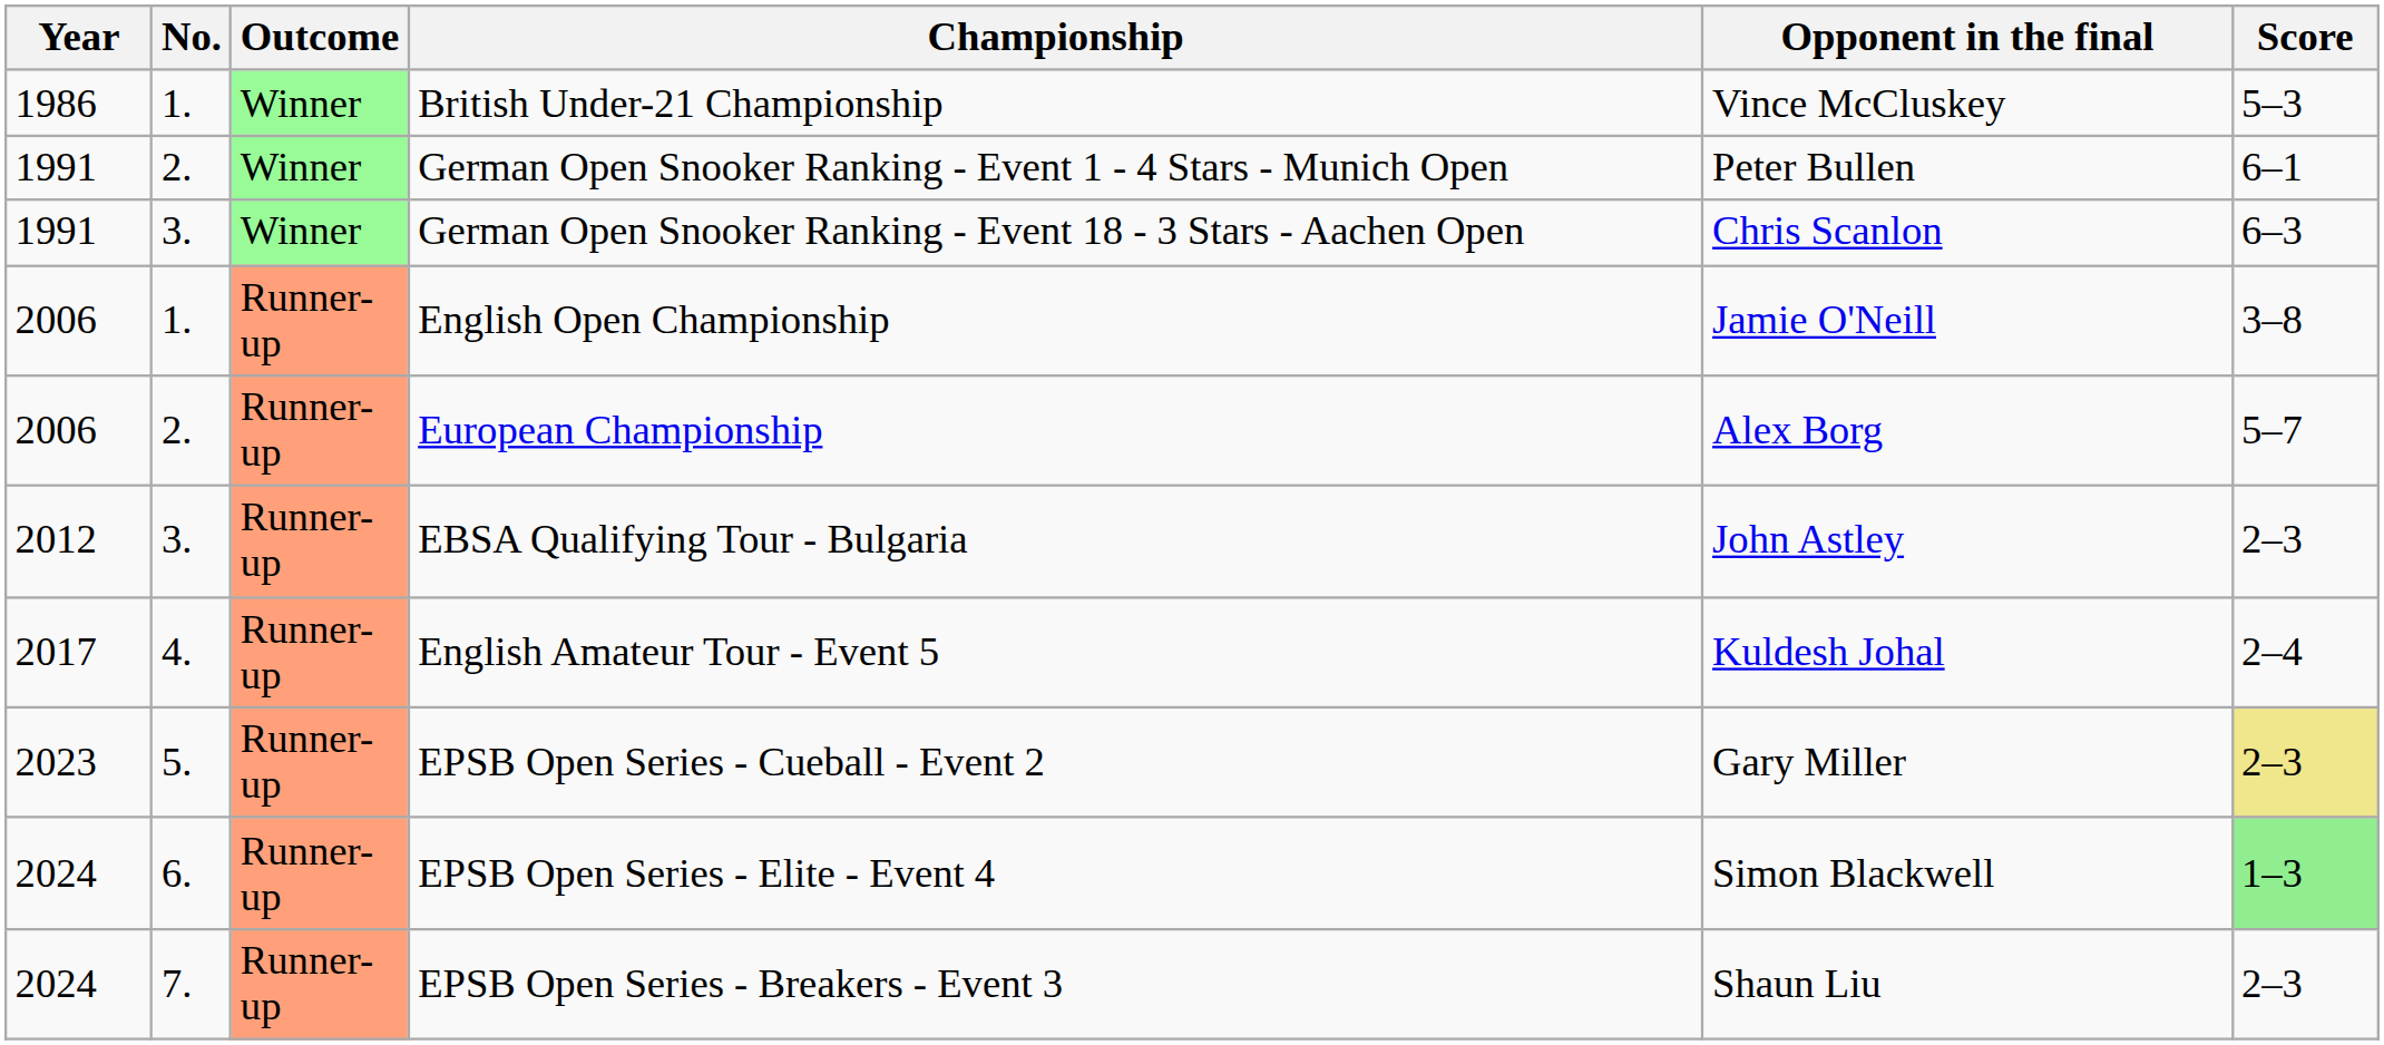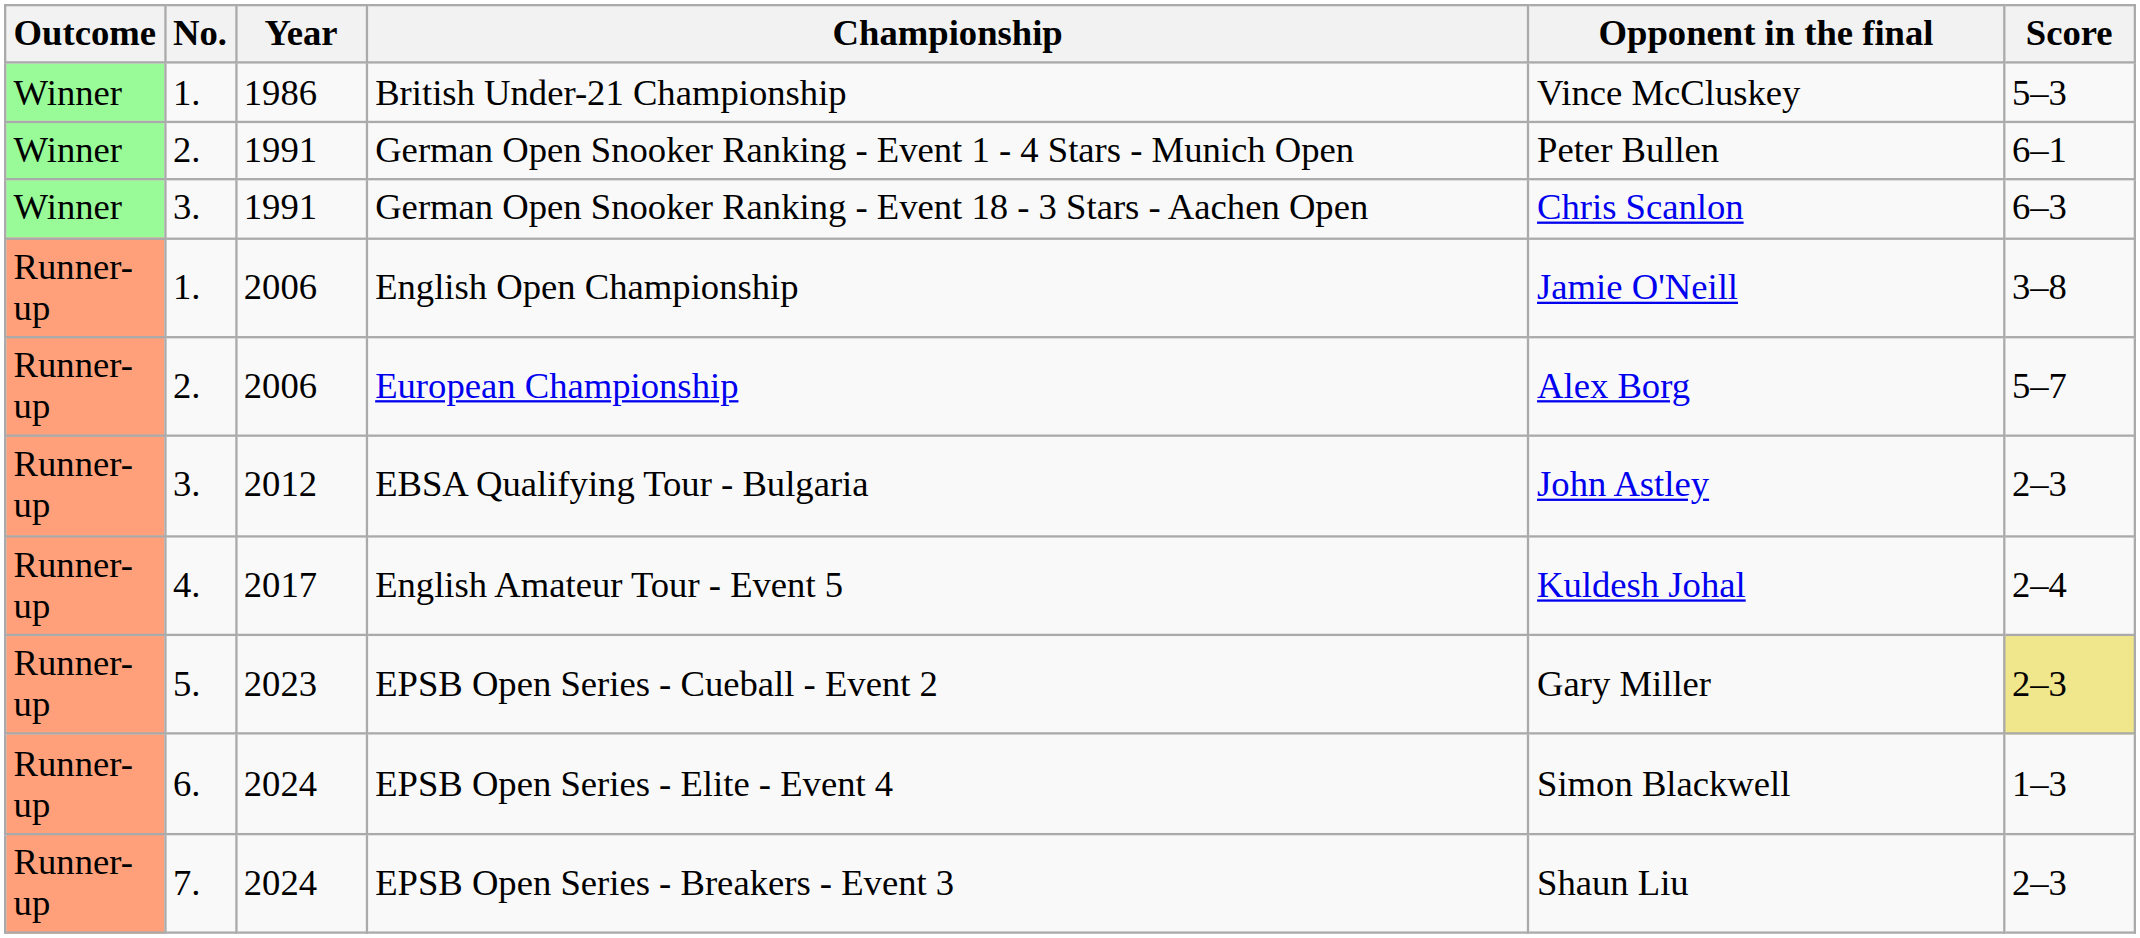columns swapped: Outcome <-> Year
EPSB Open Series - Elite - Event 4 | Score: lightgreen background -> no background
